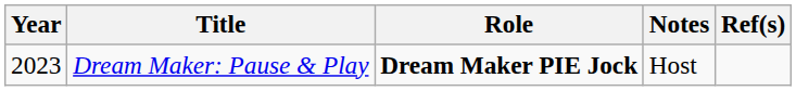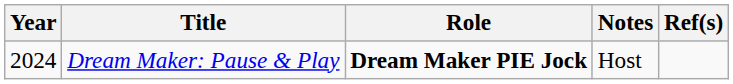Dream Maker: Pause & Play | Year: 2023 -> 2024
